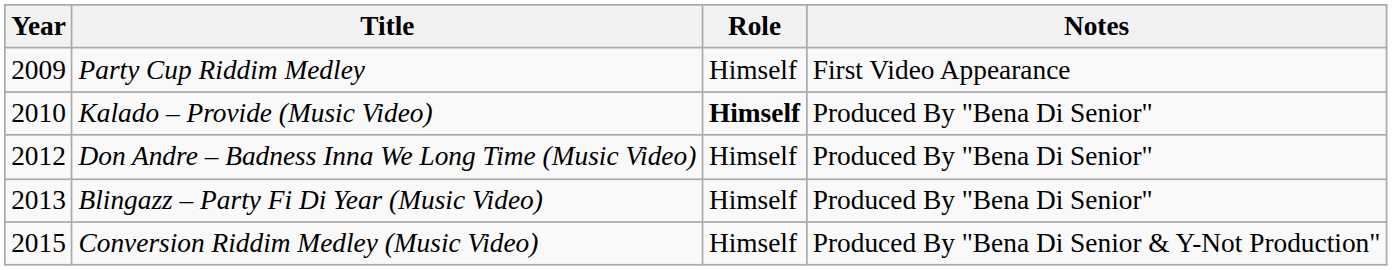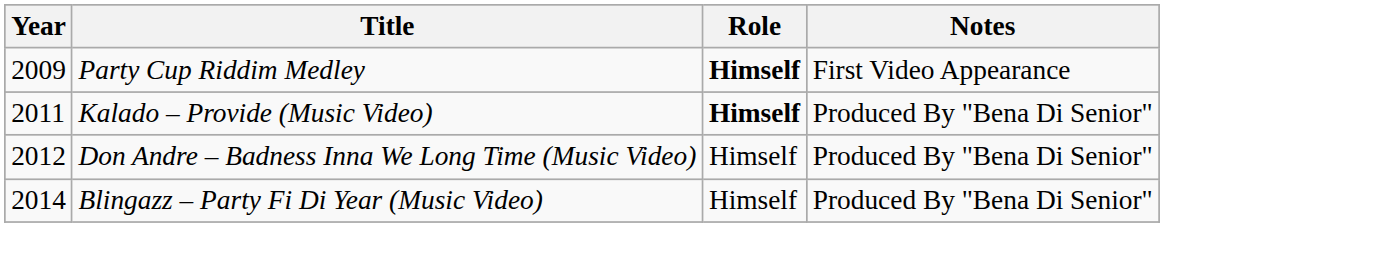Party Cup Riddim Medley | Role: normal -> bold
Kalado – Provide (Music Video) | Year: 2010 -> 2011
Blingazz – Party Fi Di Year (Music Video) | Year: 2013 -> 2014
- row: 2015 | Conversion Riddim Medley (Music Video) | Himself | Produced By "Bena Di Senior & Y-Not Production"
